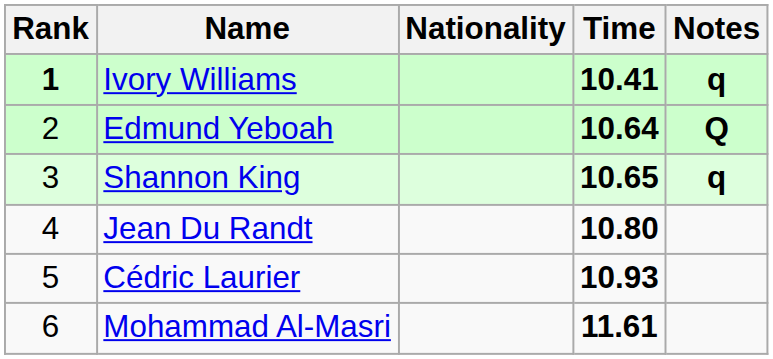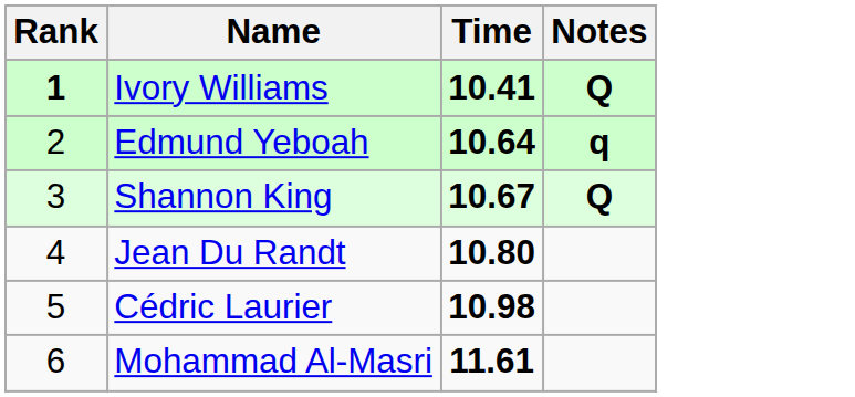- column: Nationality
Ivory Williams | Notes: q -> Q
Edmund Yeboah | Notes: Q -> q
Shannon King | Time: 10.65 -> 10.67
Shannon King | Notes: q -> Q
Cédric Laurier | Time: 10.93 -> 10.98
